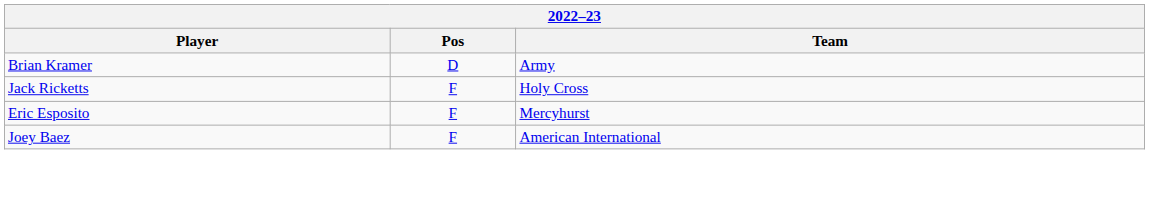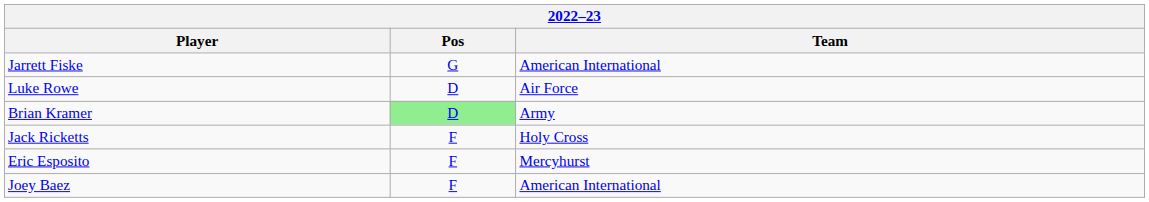+ row: Jarrett Fiske | G | American International
+ row: Luke Rowe | D | Air Force
Brian Kramer | Pos: no background -> lightgreen background
